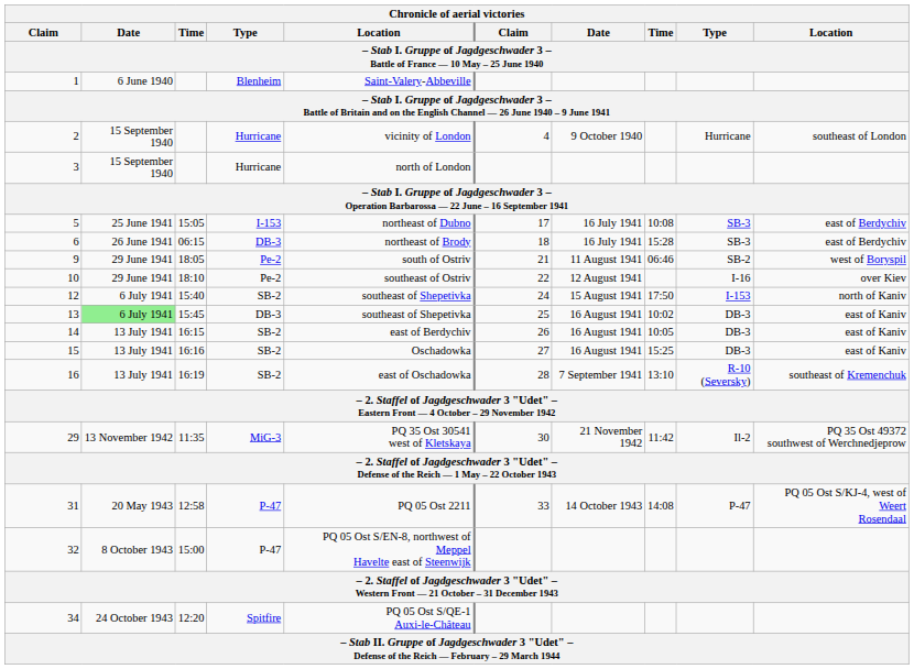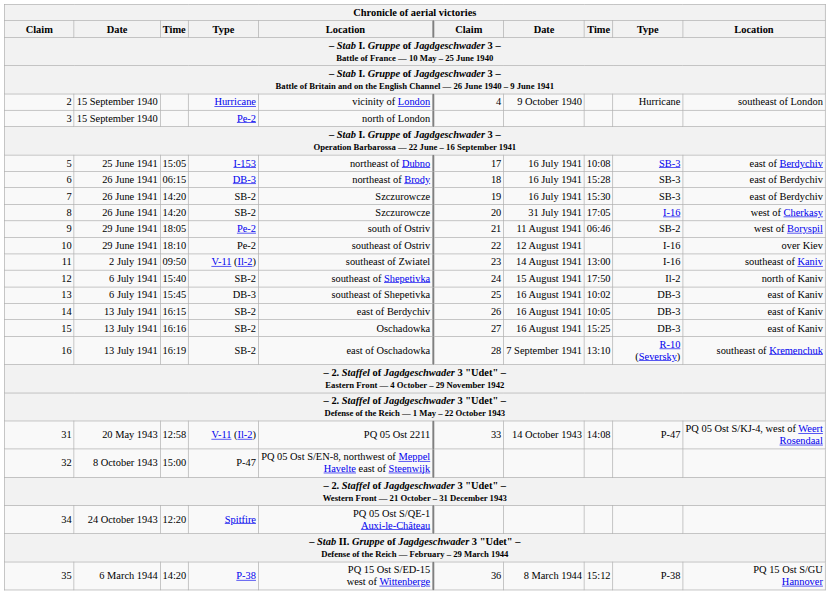- row: 1 | 6 June 1940 | Blenheim | Saint-Valery-Abbeville
3 | column 4: Hurricane -> Pe-2
+ row: 7 | 26 June 1941 | 14:20 | SB-2 | Szczurowcze | 19 | 16 July 1941 | 15:30 | SB-3 | east of Berdychiv
+ row: 8 | 26 June 1941 | 14:20 | SB-2 | Szczurowcze | 20 | 31 July 1941 | 17:05 | I-16 | west of Cherkasy
+ row: 11 | 2 July 1941 | 09:50 | V-11 (Il-2) | southeast of Zwiatel | 23 | 14 August 1941 | 13:00 | I-16 | southeast of Kaniv
12 | column 9: I-153 -> Il-2
13 | column 2: lightgreen background -> no background
- row: 29 | 13 November 1942 | 11:35 | MiG-3 | PQ 35 Ost 30541 west of Kletskaya | 30 | 21 November 1942 | 11:42 | Il-2 | PQ 35 Ost 49372 southwest of Werchnedjeprow
31 | column 4: P-47 -> V-11 (Il-2)
+ row: 35 | 6 March 1944 | 14:20 | P-38 | PQ 15 Ost S/ED-15 west of Wittenberge | 36 | 8 March 1944 | 15:12 | P-38 | PQ 15 Ost S/GU Hannover
